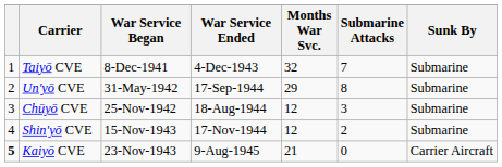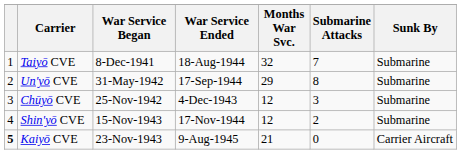Taiyō CVE | War Service Ended: 4-Dec-1943 -> 18-Aug-1944
Chūyō CVE | War Service Ended: 18-Aug-1944 -> 4-Dec-1943
